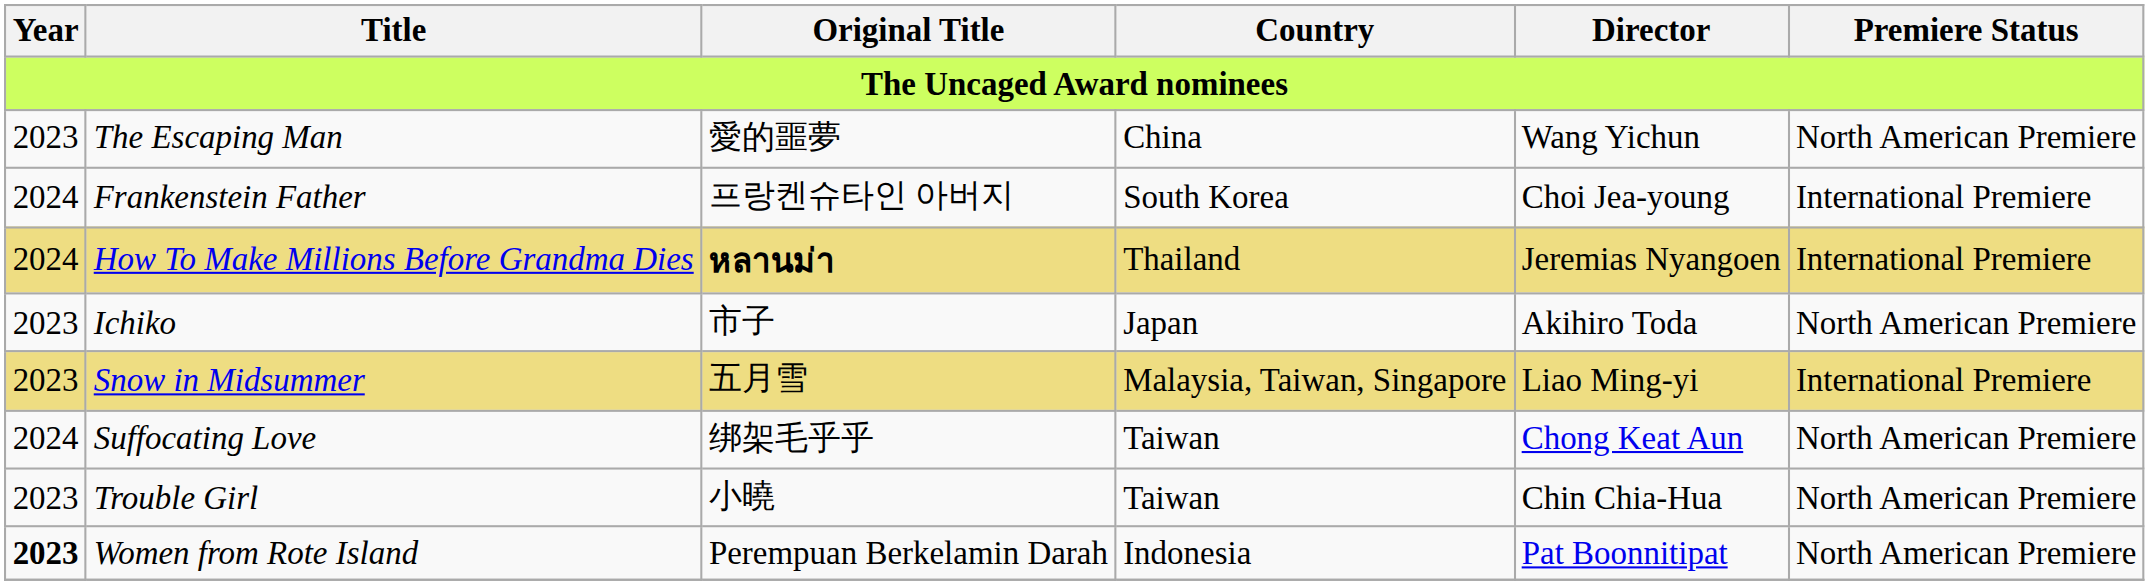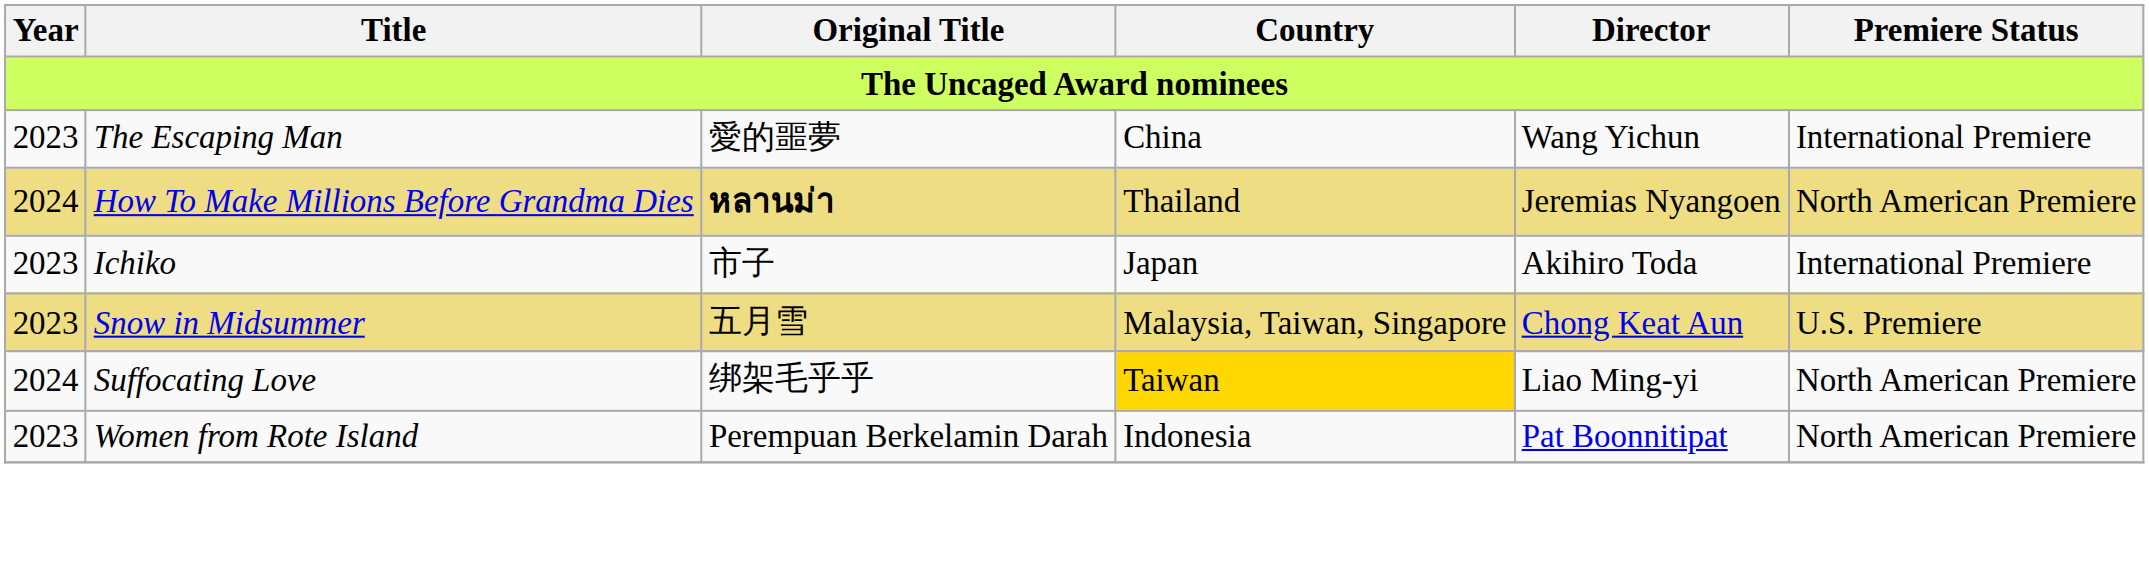The Escaping Man | Premiere Status: North American Premiere -> International Premiere
- row: 2024 | Frankenstein Father | 프랑켄슈타인 아버지 | South Korea | Choi Jea-young | International Premiere
How To Make Millions Before Grandma Dies | Premiere Status: International Premiere -> North American Premiere
Ichiko | Premiere Status: North American Premiere -> International Premiere
Snow in Midsummer | Director: Liao Ming-yi -> Chong Keat Aun
Snow in Midsummer | Premiere Status: International Premiere -> U.S. Premiere
Suffocating Love | Country: no background -> gold background
Suffocating Love | Director: Chong Keat Aun -> Liao Ming-yi
- row: 2023 | Trouble Girl | 小曉 | Taiwan | Chin Chia-Hua | North American Premiere
Women from Rote Island | Year: bold -> normal
